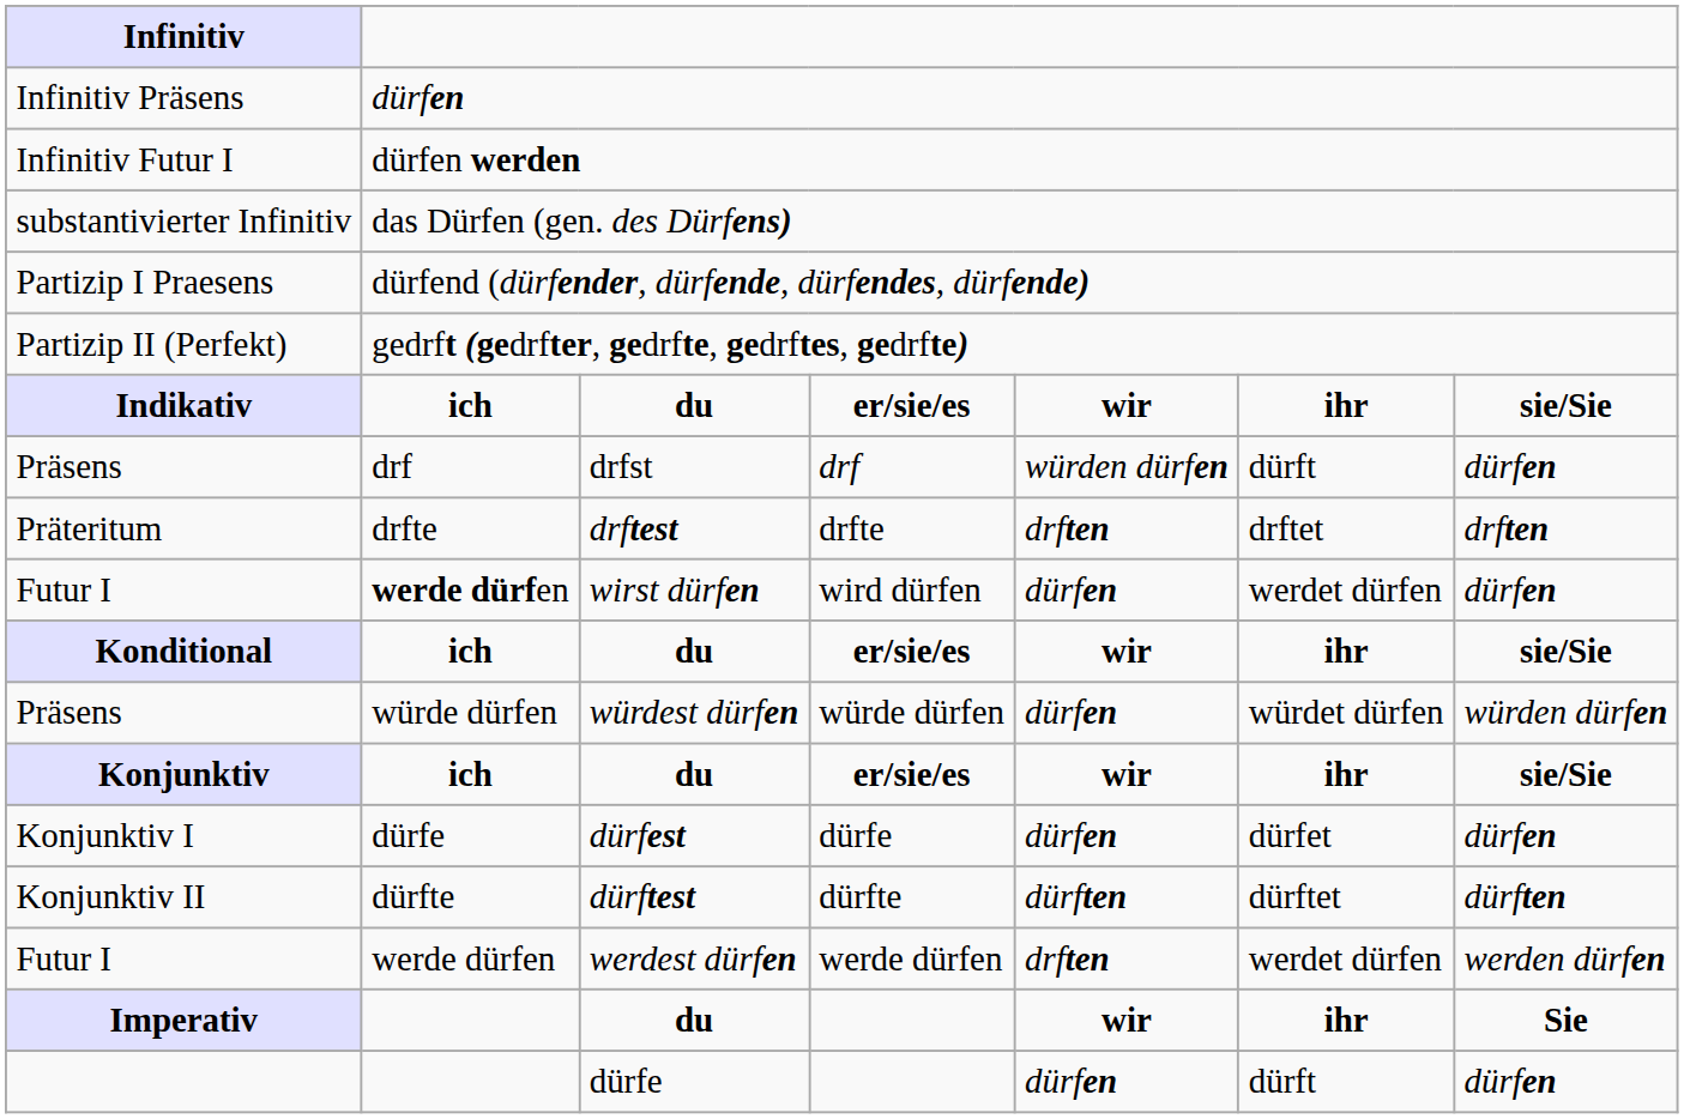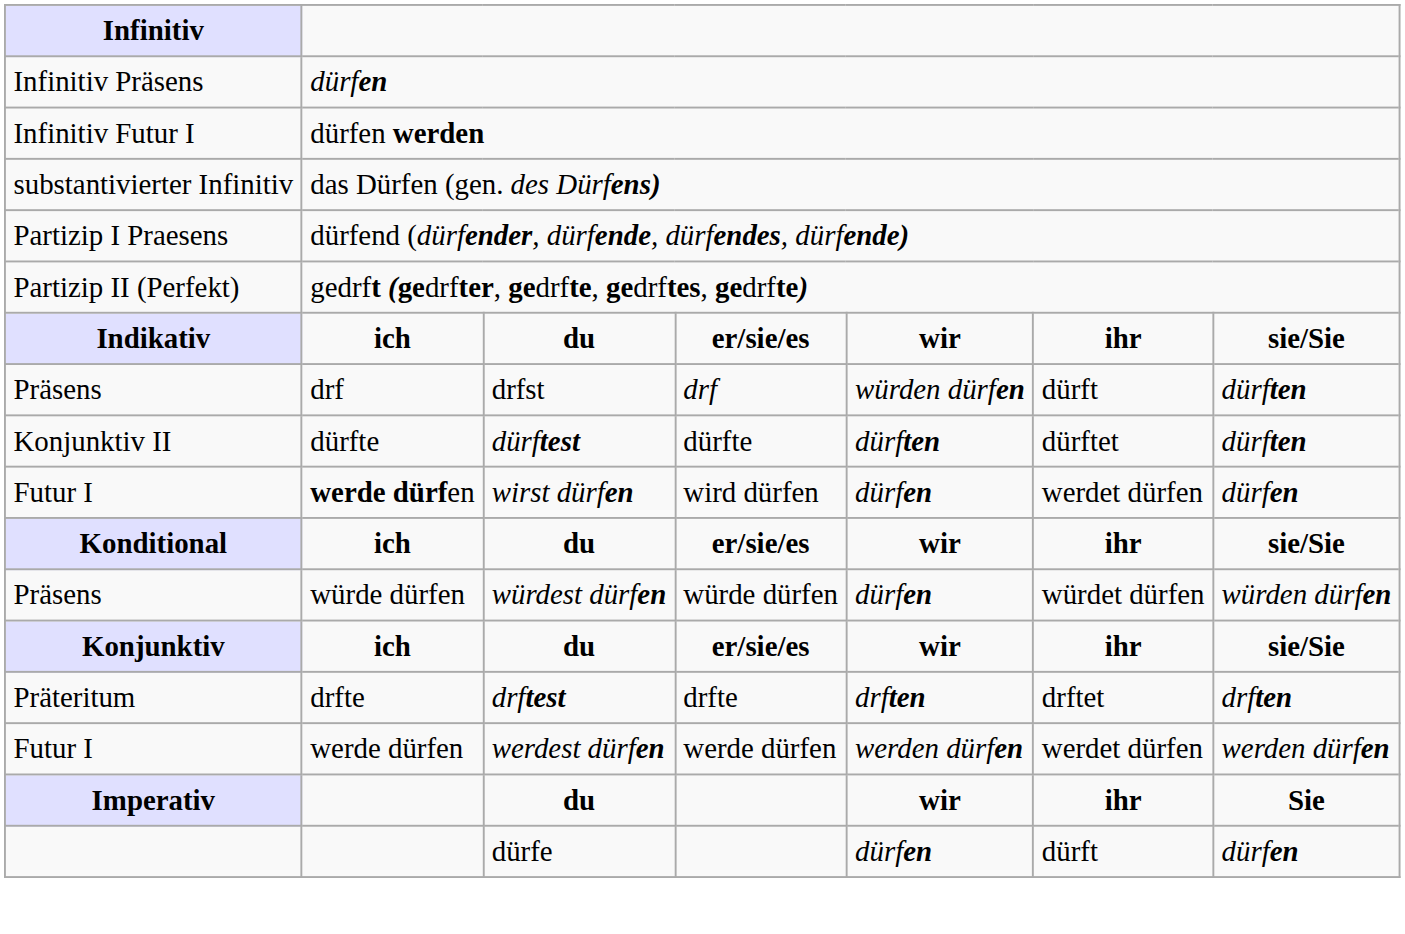drfst | column 7: dürfen -> dürften
rows swapped: drftest <-> dürftest
- row: Konjunktiv I | dürfe | dürfest | dürfe | dürfen | dürfet | dürfen
werdest dürfen | column 5: drften -> werden dürfen
